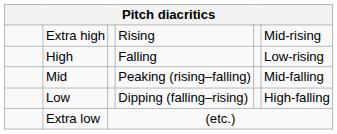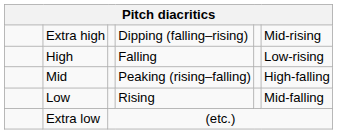Extra high | column 4: Rising -> Dipping (falling–rising)
Mid | column 6: Mid-falling -> High-falling
Low | column 4: Dipping (falling–rising) -> Rising
Low | column 6: High-falling -> Mid-falling
